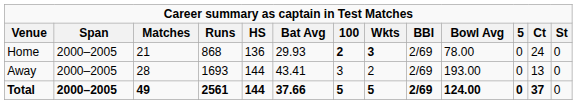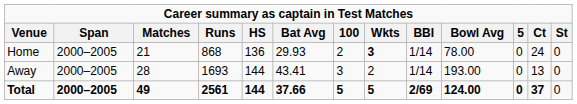Home | 100: bold -> normal
Home | BBI: 2/69 -> 1/14
Away | BBI: 2/69 -> 1/14
